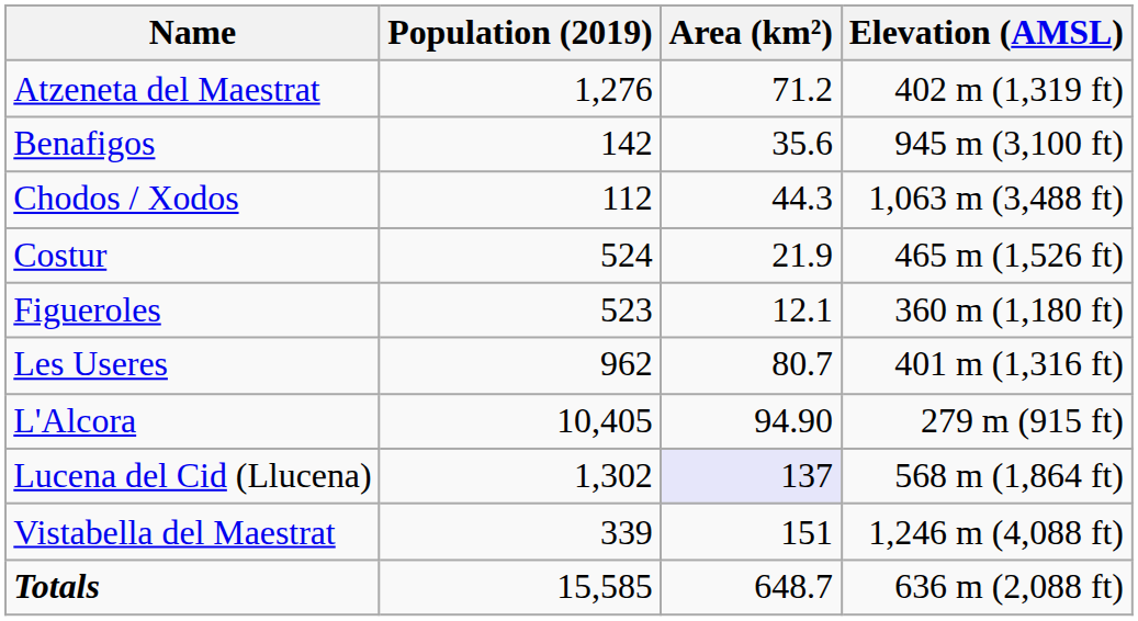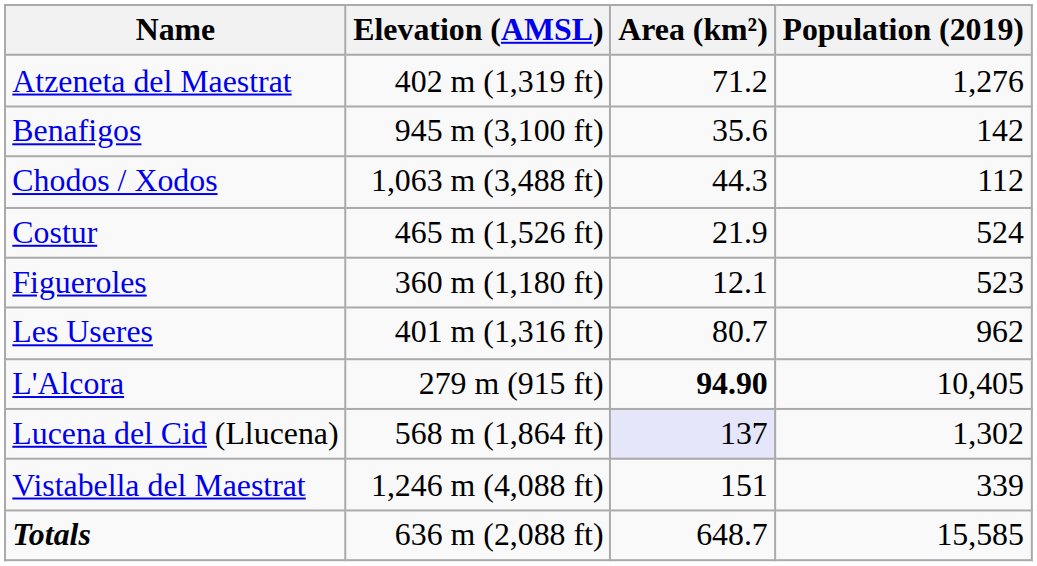columns swapped: Population (2019) <-> Elevation (AMSL)
L'Alcora | Area (km²): normal -> bold
